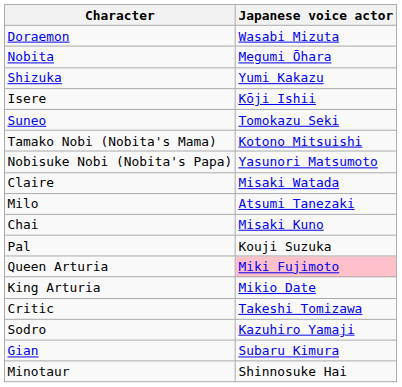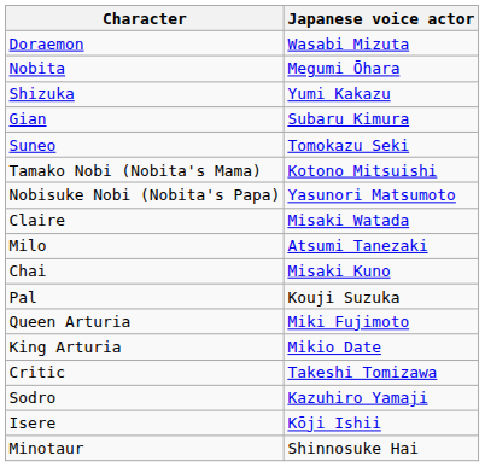rows swapped: Gian <-> Isere
Queen Arturia | Japanese voice actor: pink background -> no background
